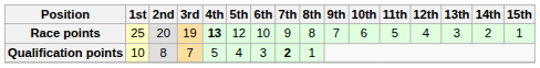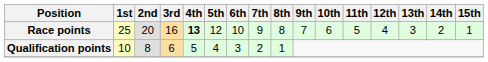Race points | 3rd: 19 -> 16
Qualification points | 3rd: 7 -> 6
Qualification points | 7th: bold -> normal
